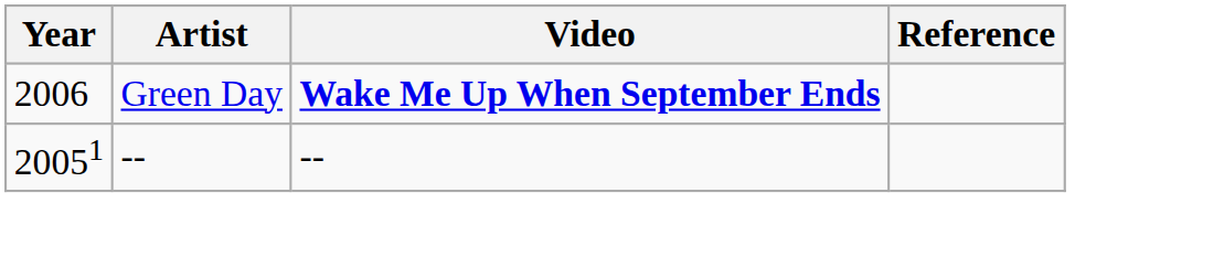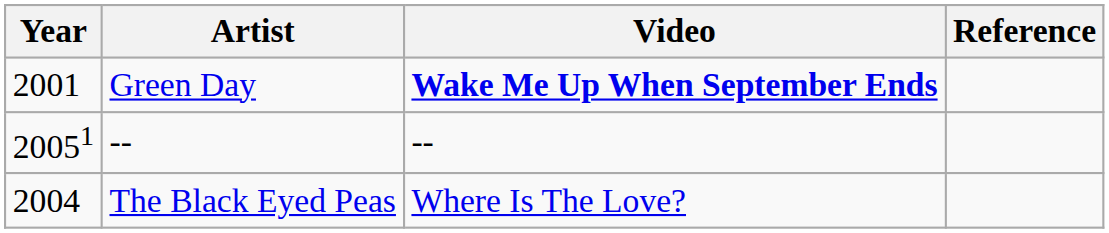Green Day | Year: 2006 -> 2001
+ row: 2004 | The Black Eyed Peas | Where Is The Love?
